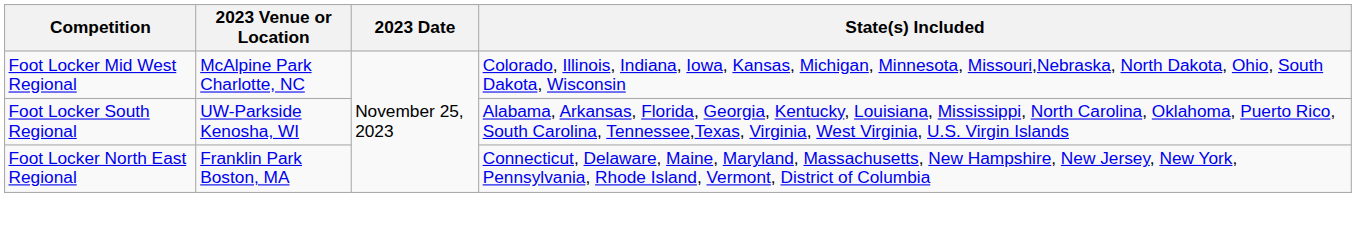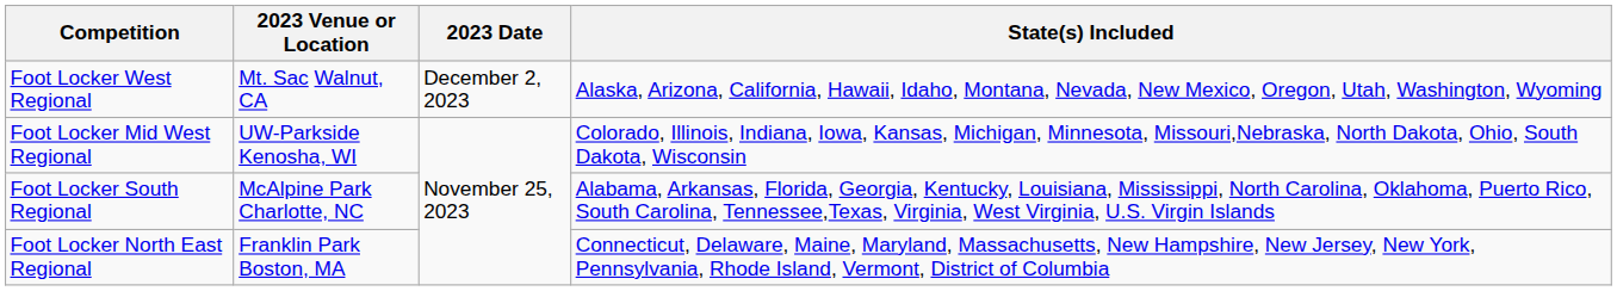+ row: Foot Locker West Regional | Mt. Sac Walnut, CA | December 2, 2023 | Alaska, Arizona, California, Hawaii, Idaho, Montana, Nevada, New Mexico, Oregon, Utah, Washington, Wyoming
Foot Locker Mid West Regional | 2023 Venue or Location: McAlpine Park Charlotte, NC -> UW-Parkside Kenosha, WI
Foot Locker South Regional | 2023 Venue or Location: UW-Parkside Kenosha, WI -> McAlpine Park Charlotte, NC
